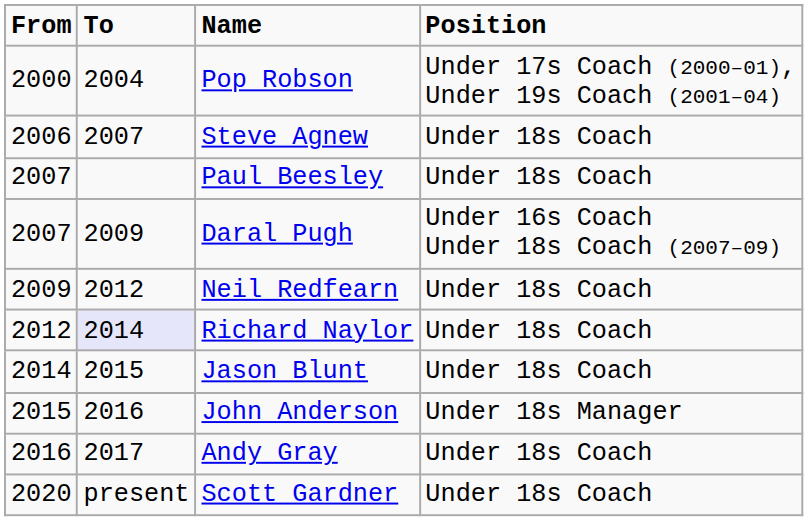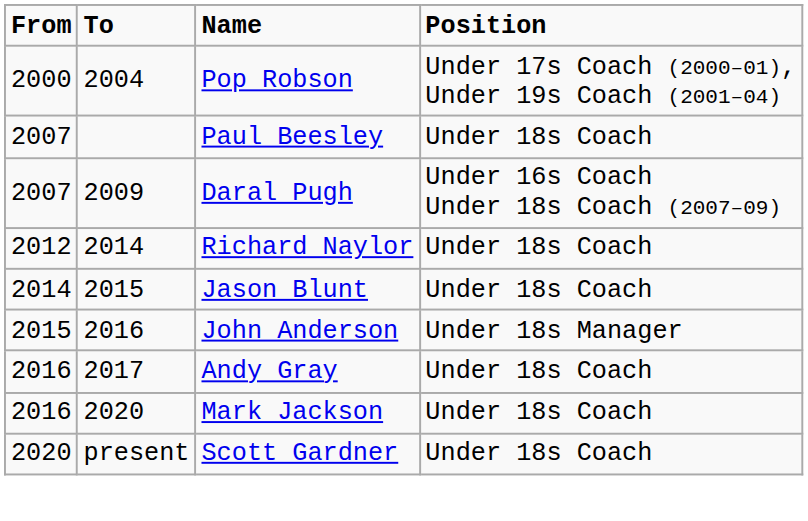- row: 2006 | 2007 | Steve Agnew | Under 18s Coach
- row: 2009 | 2012 | Neil Redfearn | Under 18s Coach
Richard Naylor | To: lavender background -> no background
+ row: 2016 | 2020 | Mark Jackson | Under 18s Coach
